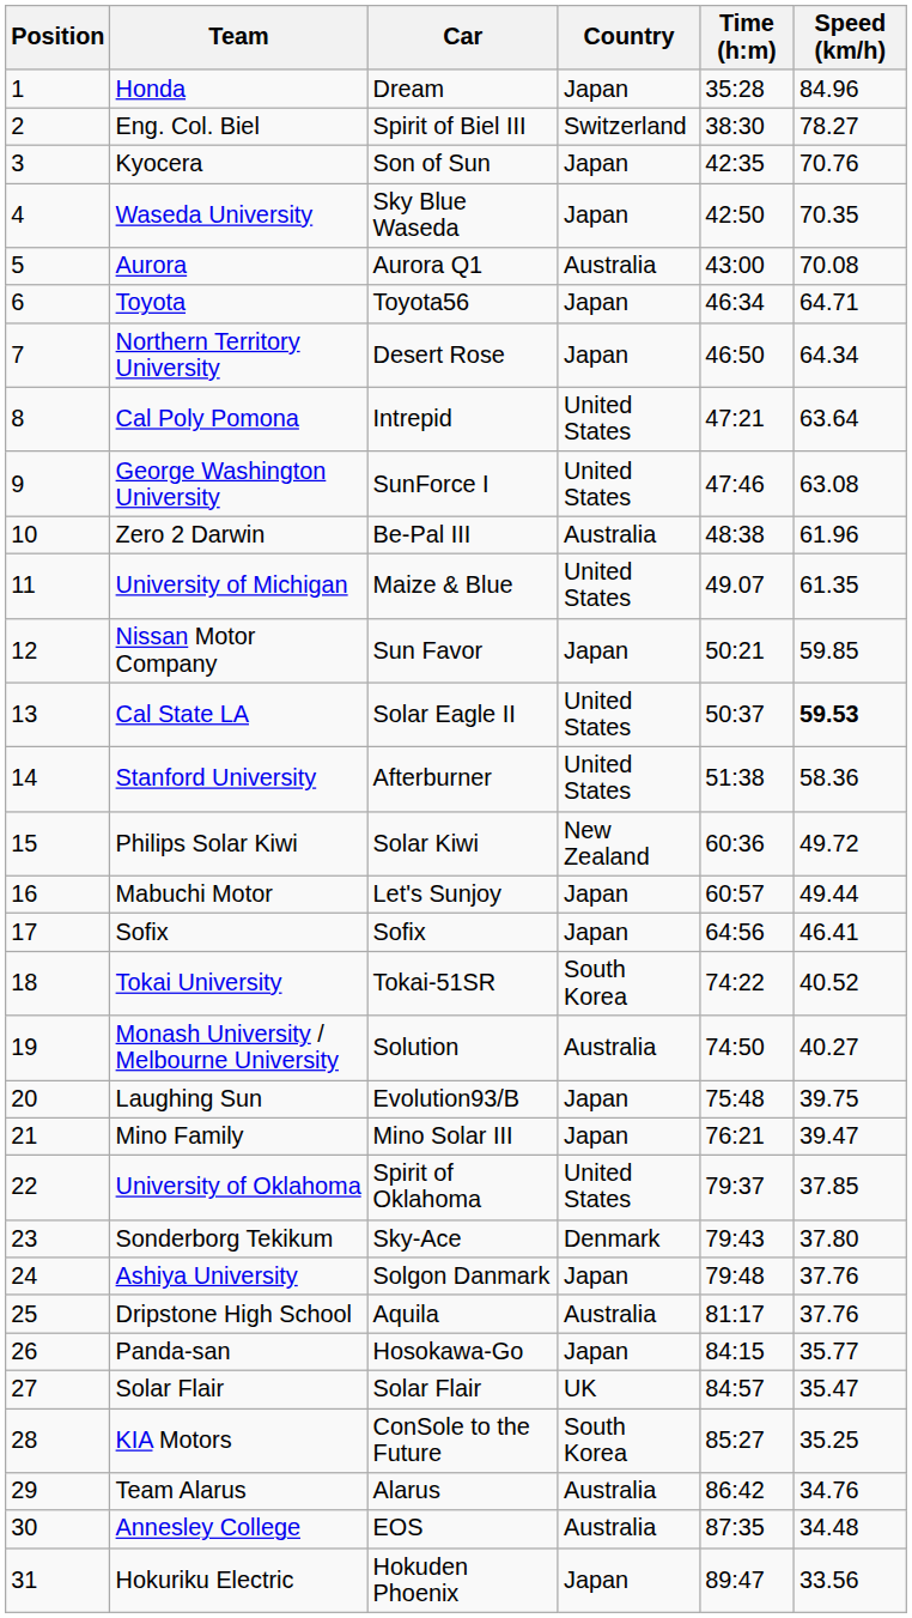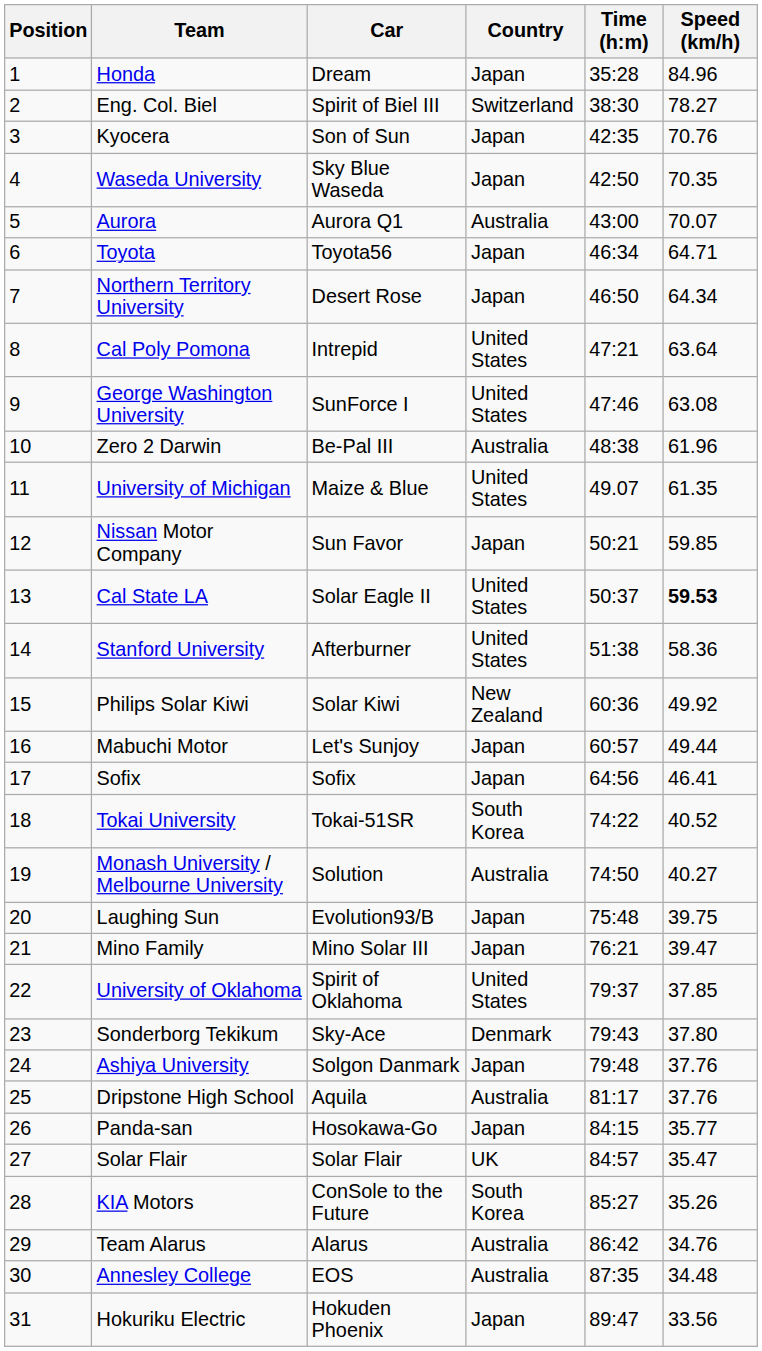Aurora | Speed (km/h): 70.08 -> 70.07
Philips Solar Kiwi | Speed (km/h): 49.72 -> 49.92
KIA Motors | Speed (km/h): 35.25 -> 35.26
